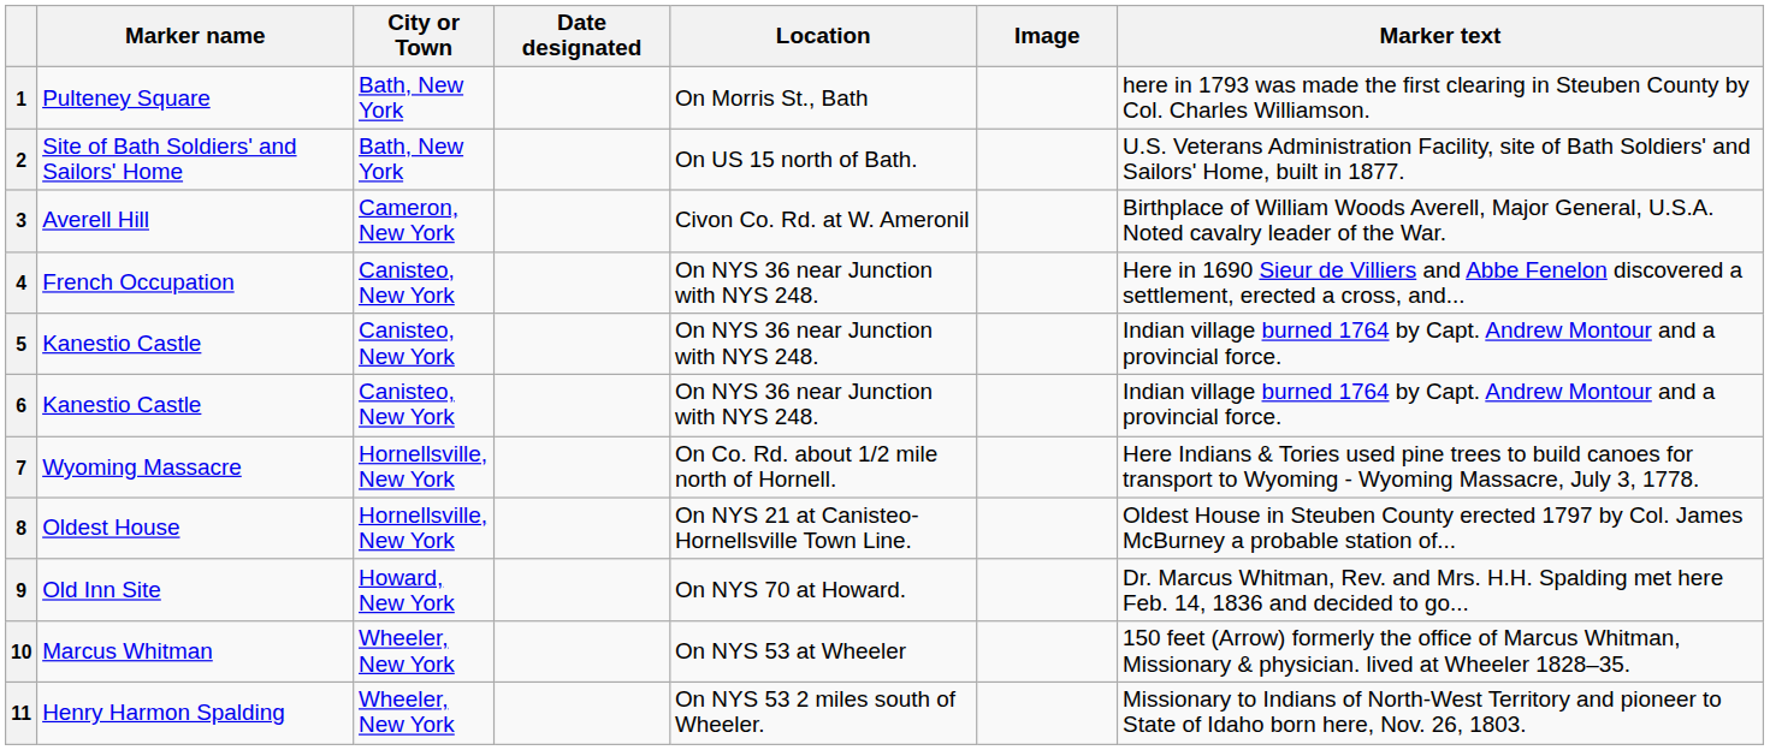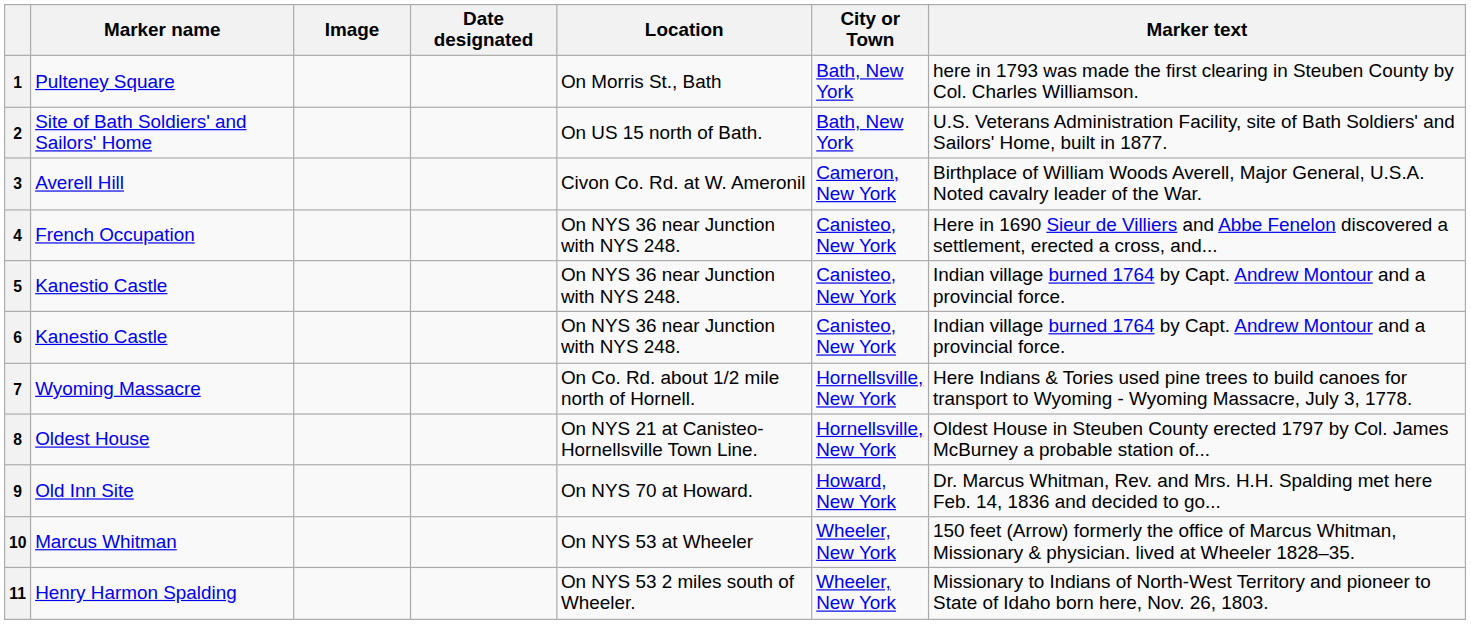columns swapped: Image <-> City or Town
